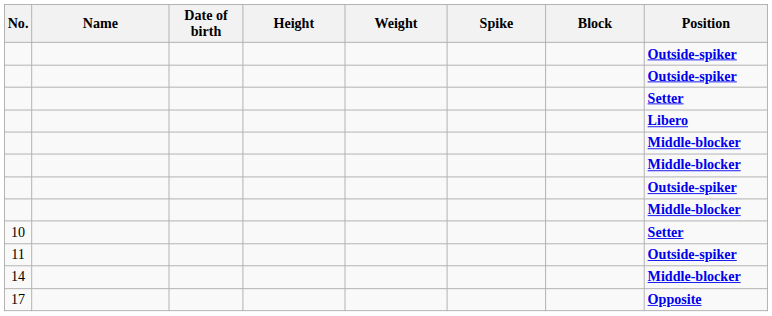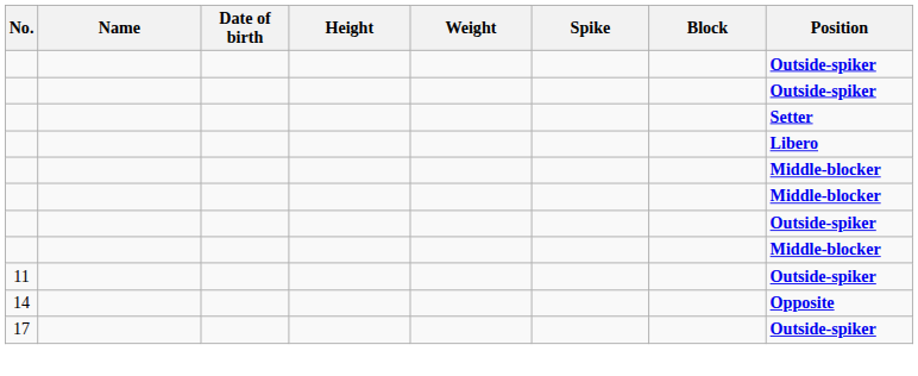- row: 10 | Setter
14 | Position: Middle-blocker -> Opposite
17 | Position: Opposite -> Outside-spiker
